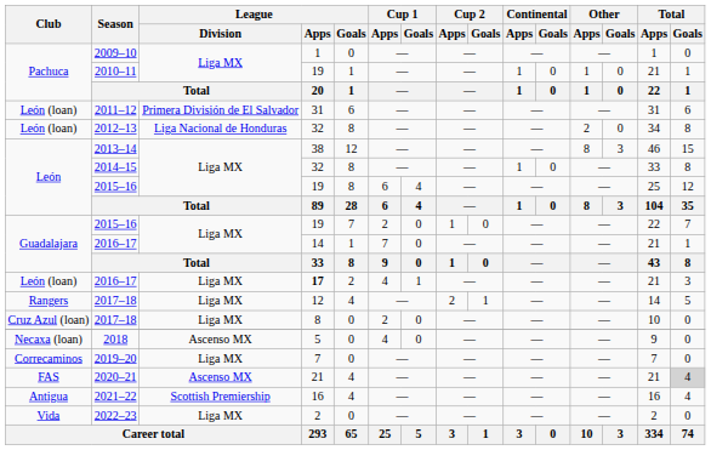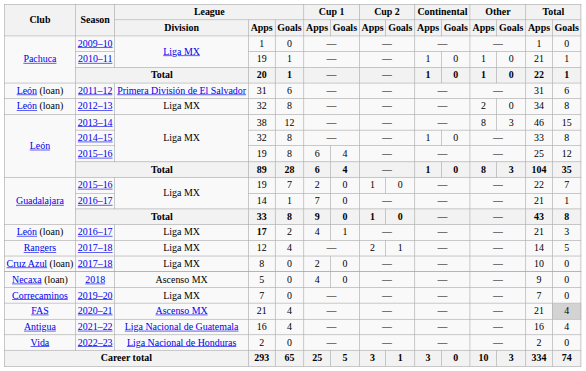2012–13 | League / Division: Liga Nacional de Honduras -> Liga MX
2021–22 | League / Division: Scottish Premiership -> Liga Nacional de Guatemala
2022–23 | League / Division: Liga MX -> Liga Nacional de Honduras
